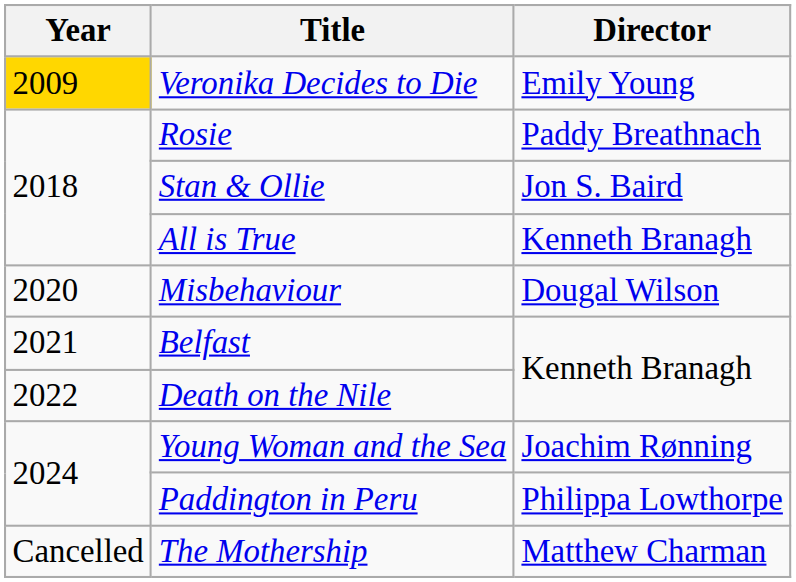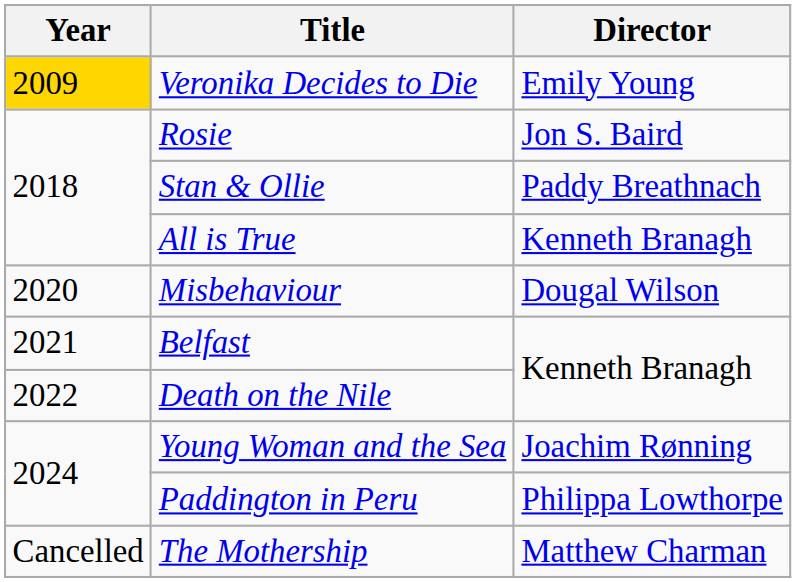Rosie | Director: Paddy Breathnach -> Jon S. Baird
Stan & Ollie | Director: Jon S. Baird -> Paddy Breathnach
